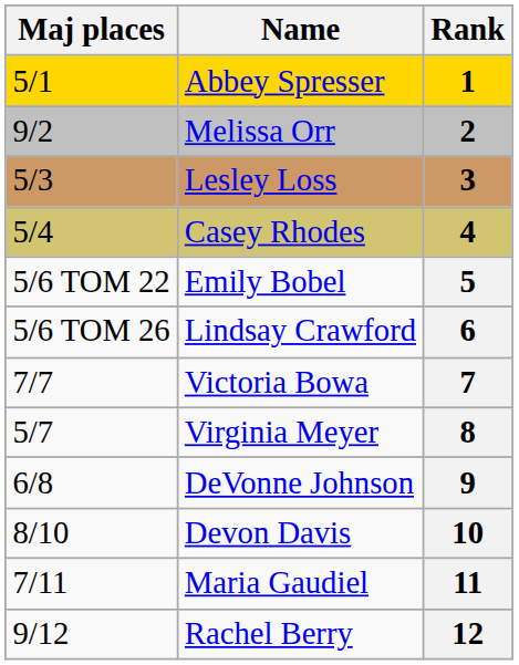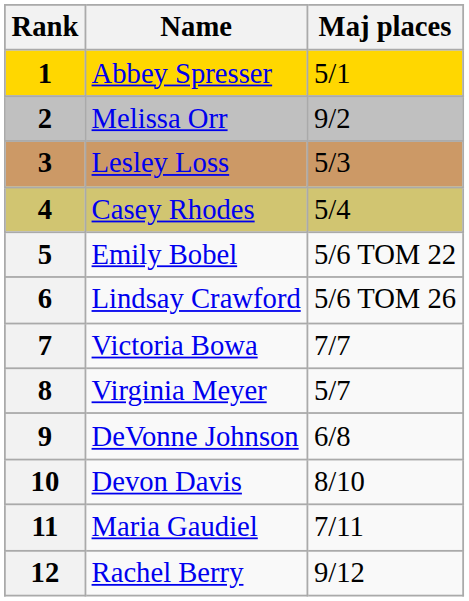columns swapped: Rank <-> Maj places
